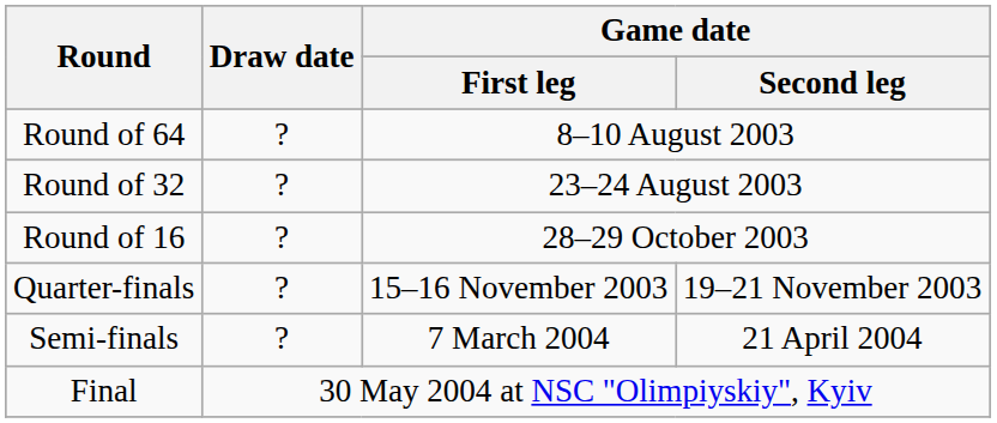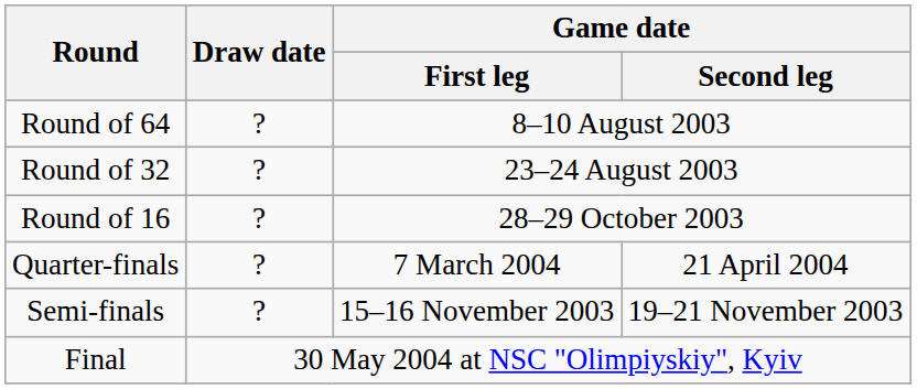Quarter-finals | Game date / First leg: 15–16 November 2003 -> 7 March 2004
Quarter-finals | Game date / Second leg: 19–21 November 2003 -> 21 April 2004
Semi-finals | Game date / First leg: 7 March 2004 -> 15–16 November 2003
Semi-finals | Game date / Second leg: 21 April 2004 -> 19–21 November 2003
